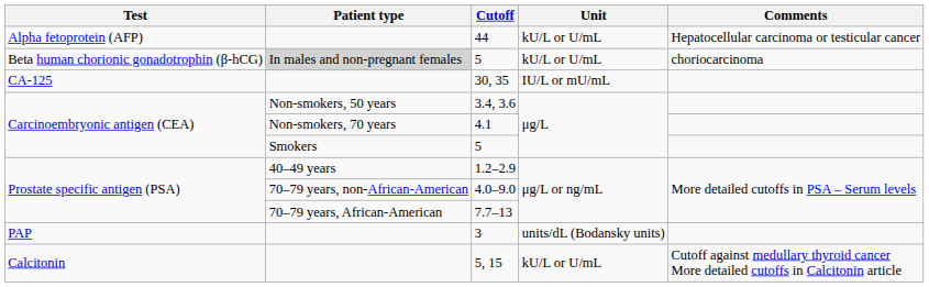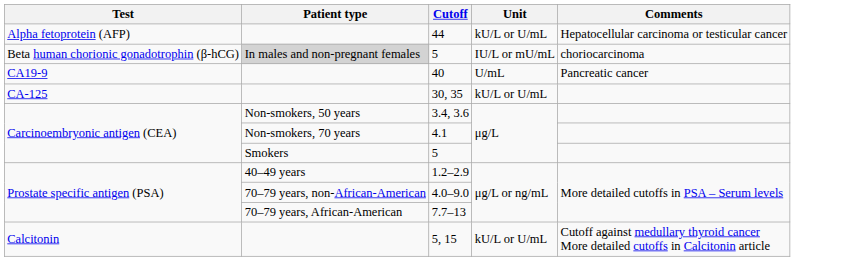Beta human chorionic gonadotrophin (β-hCG) / 5 | Unit: kU/L or U/mL -> IU/L or mU/mL
+ row: CA19-9 | 40 | U/mL | Pancreatic cancer
30, 35 | Unit: IU/L or mU/mL -> kU/L or U/mL
- row: PAP | 3 | units/dL (Bodansky units)
